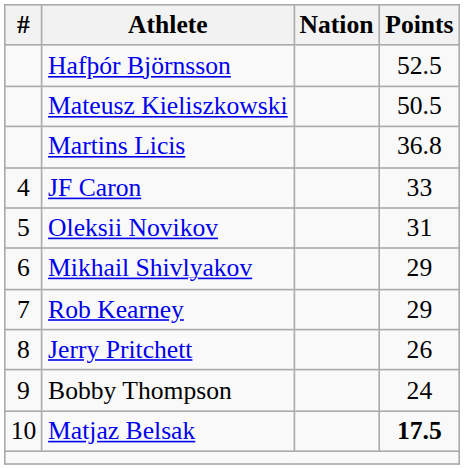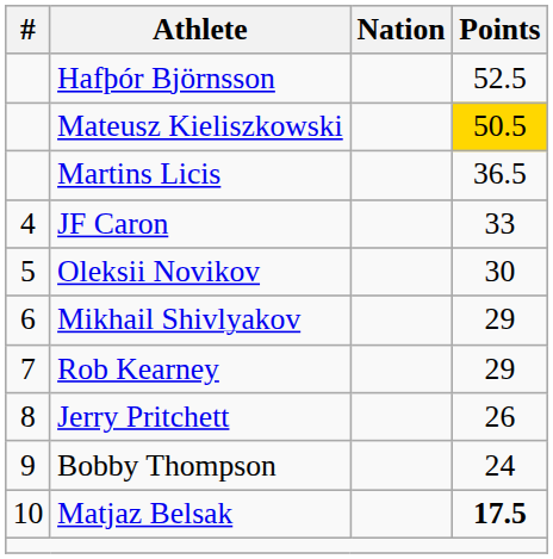Mateusz Kieliszkowski | Points: no background -> gold background
Martins Licis | Points: 36.8 -> 36.5
Oleksii Novikov | Points: 31 -> 30
